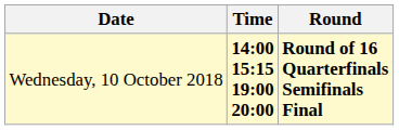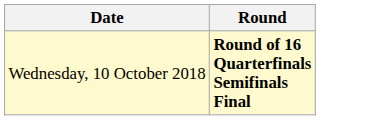- column: Time | 14:00 15:15 19:00 20:00
